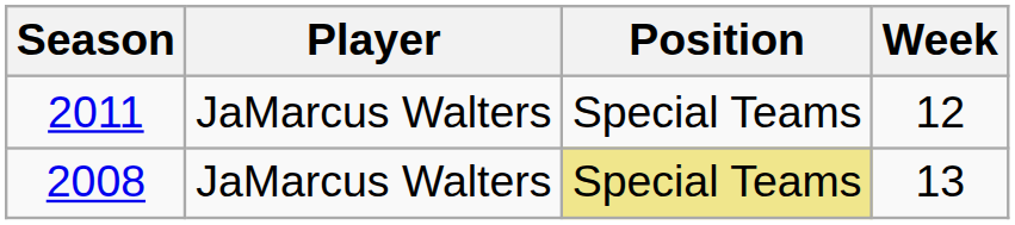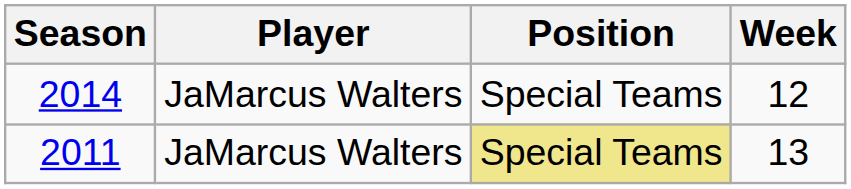12 | Season: 2011 -> 2014
13 | Season: 2008 -> 2011
